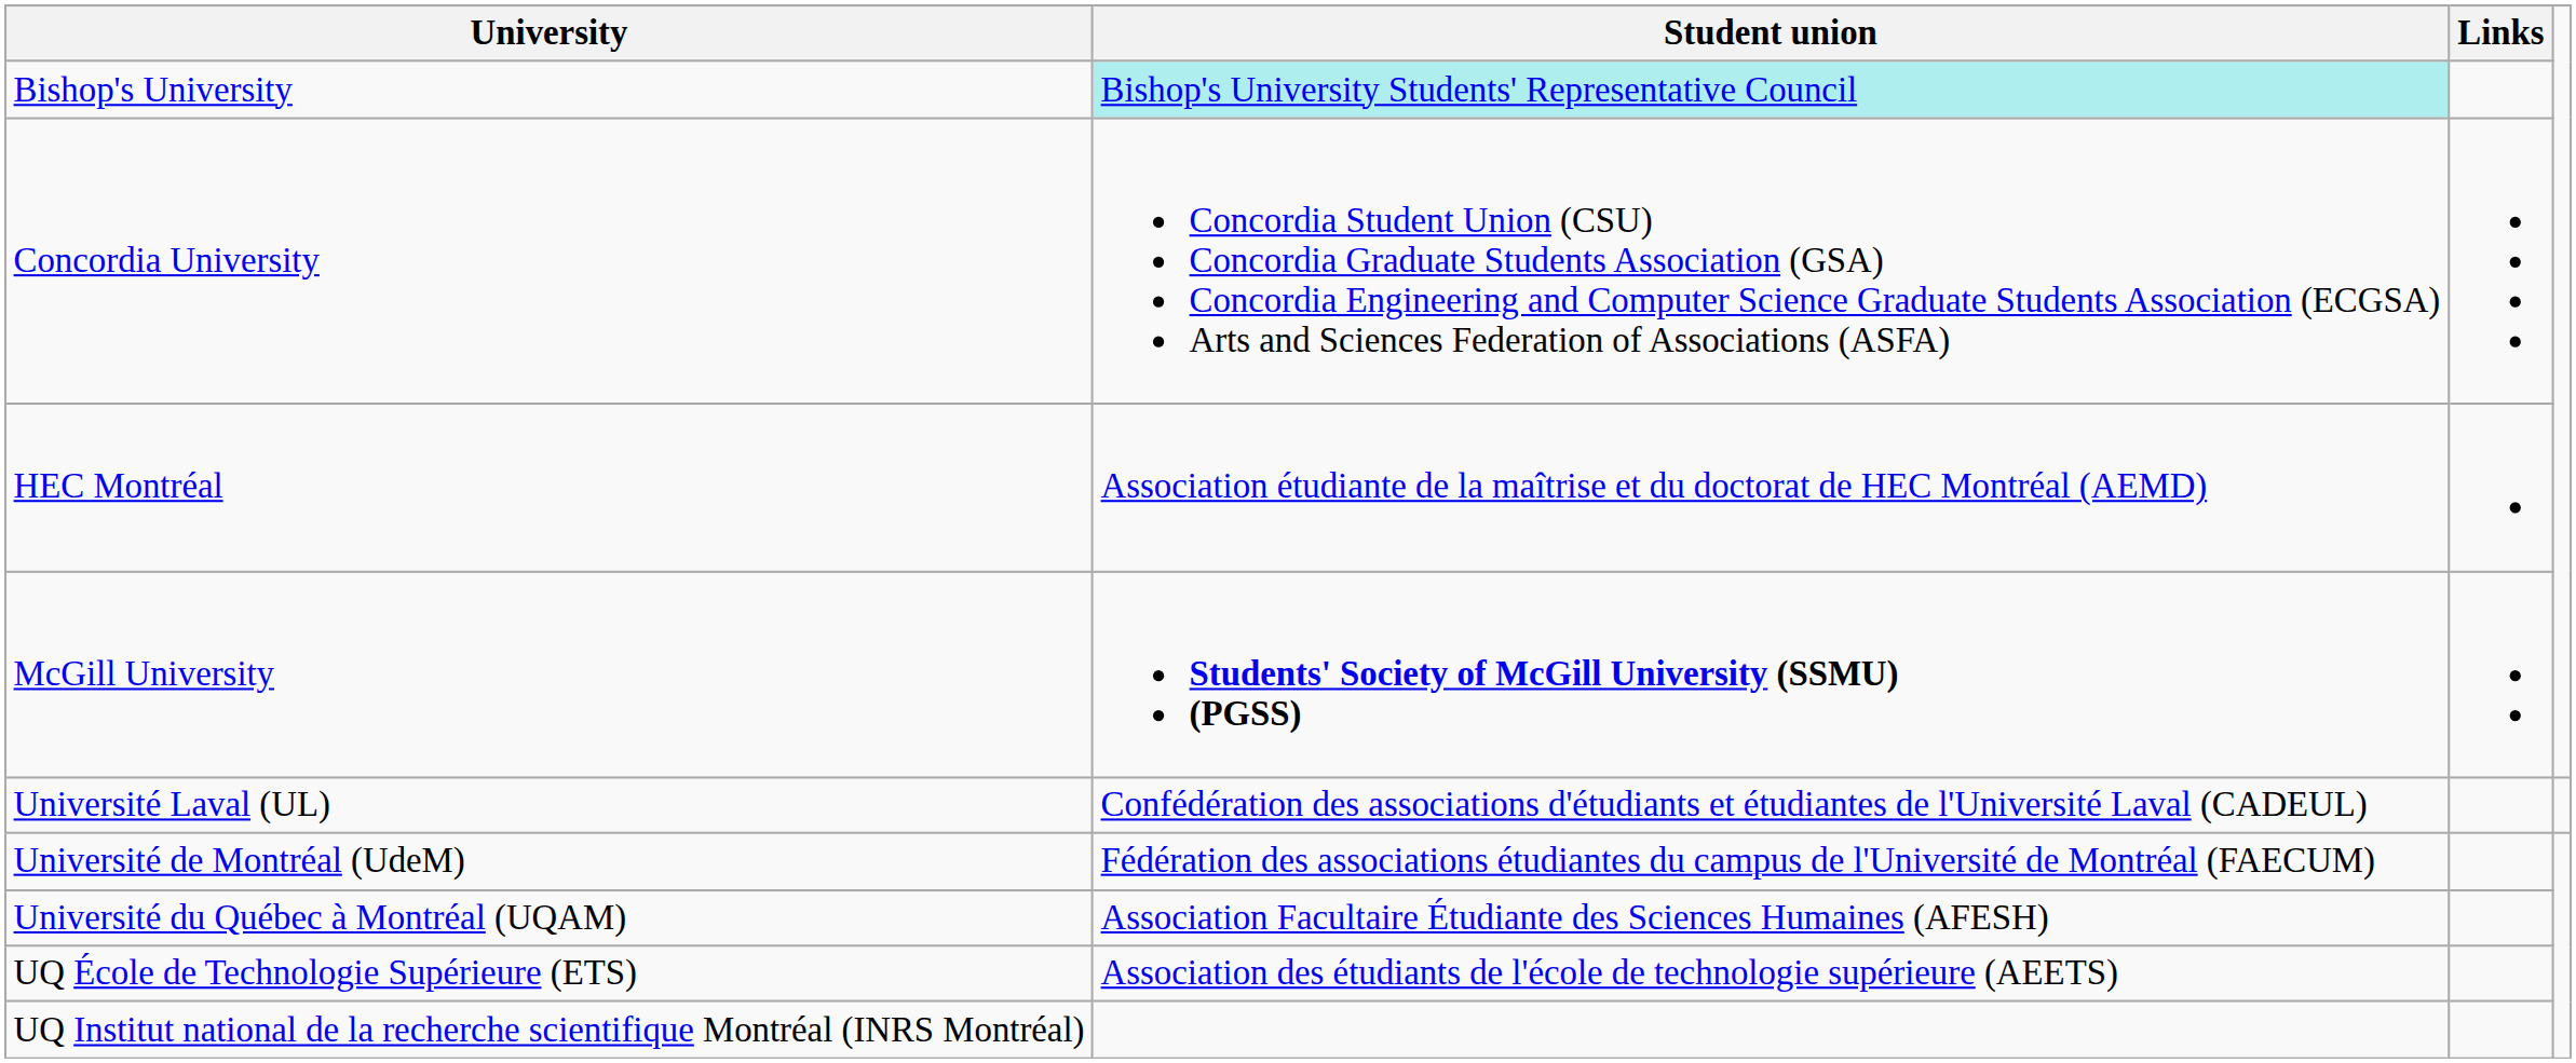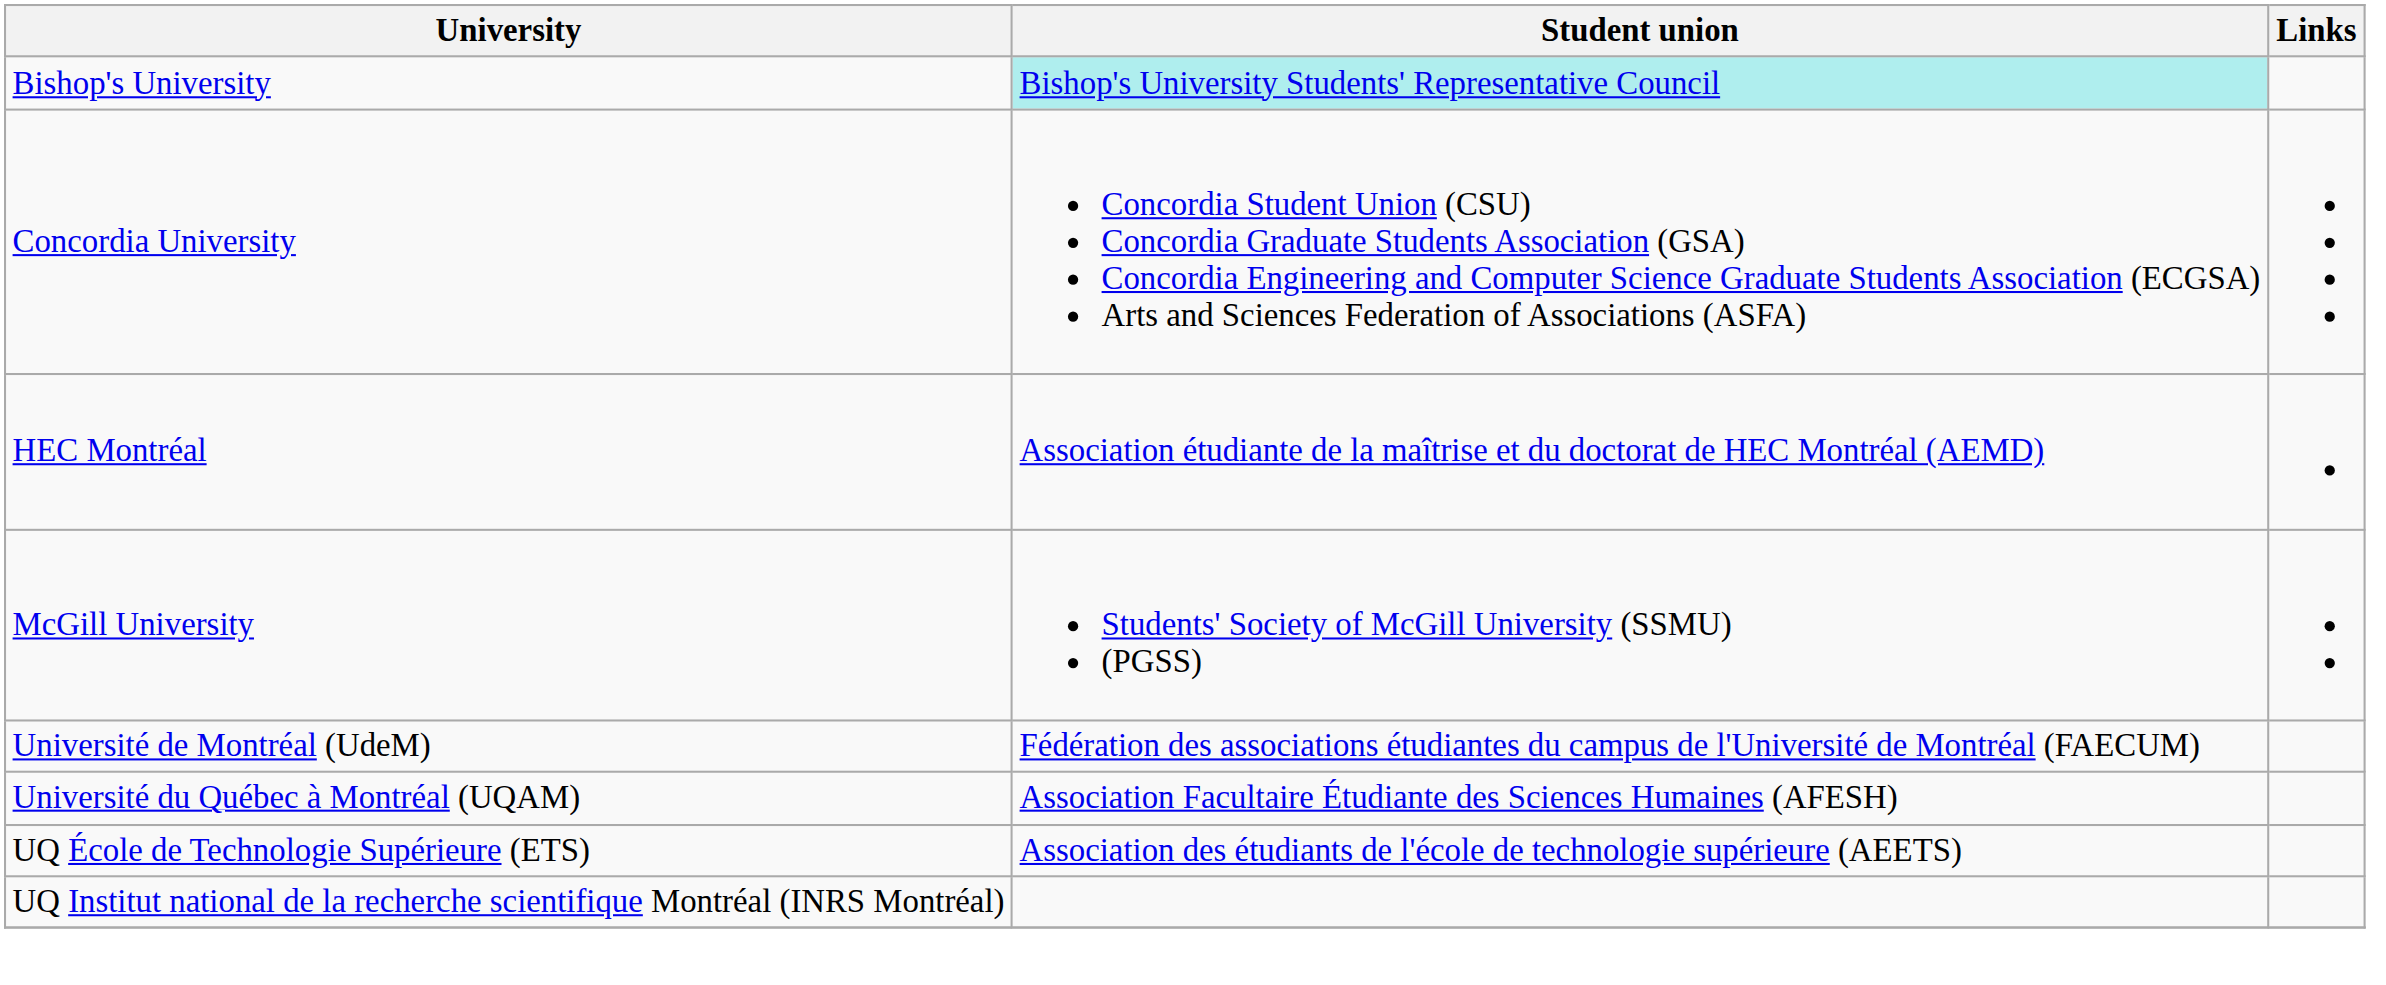McGill University | Student union: bold -> normal
- row: Université Laval (UL) | Confédération des associations d'étudiants et étudiantes de l'Université Laval (CADEUL)
